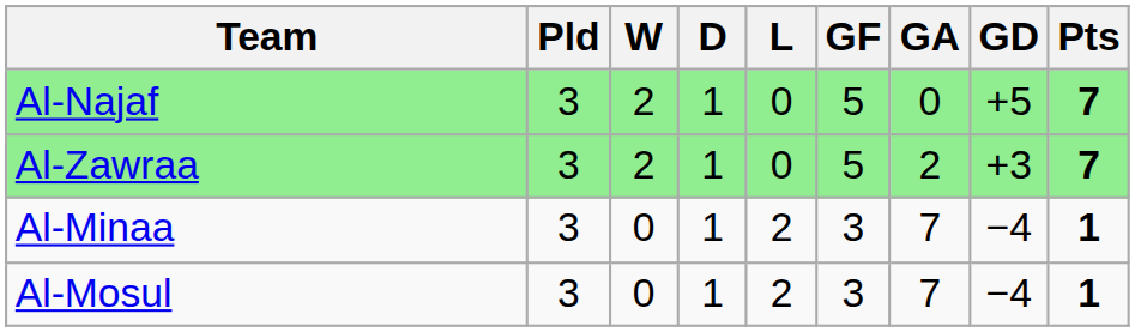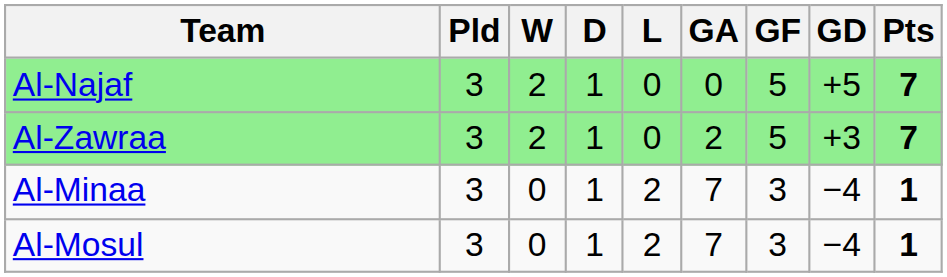columns swapped: GF <-> GA
